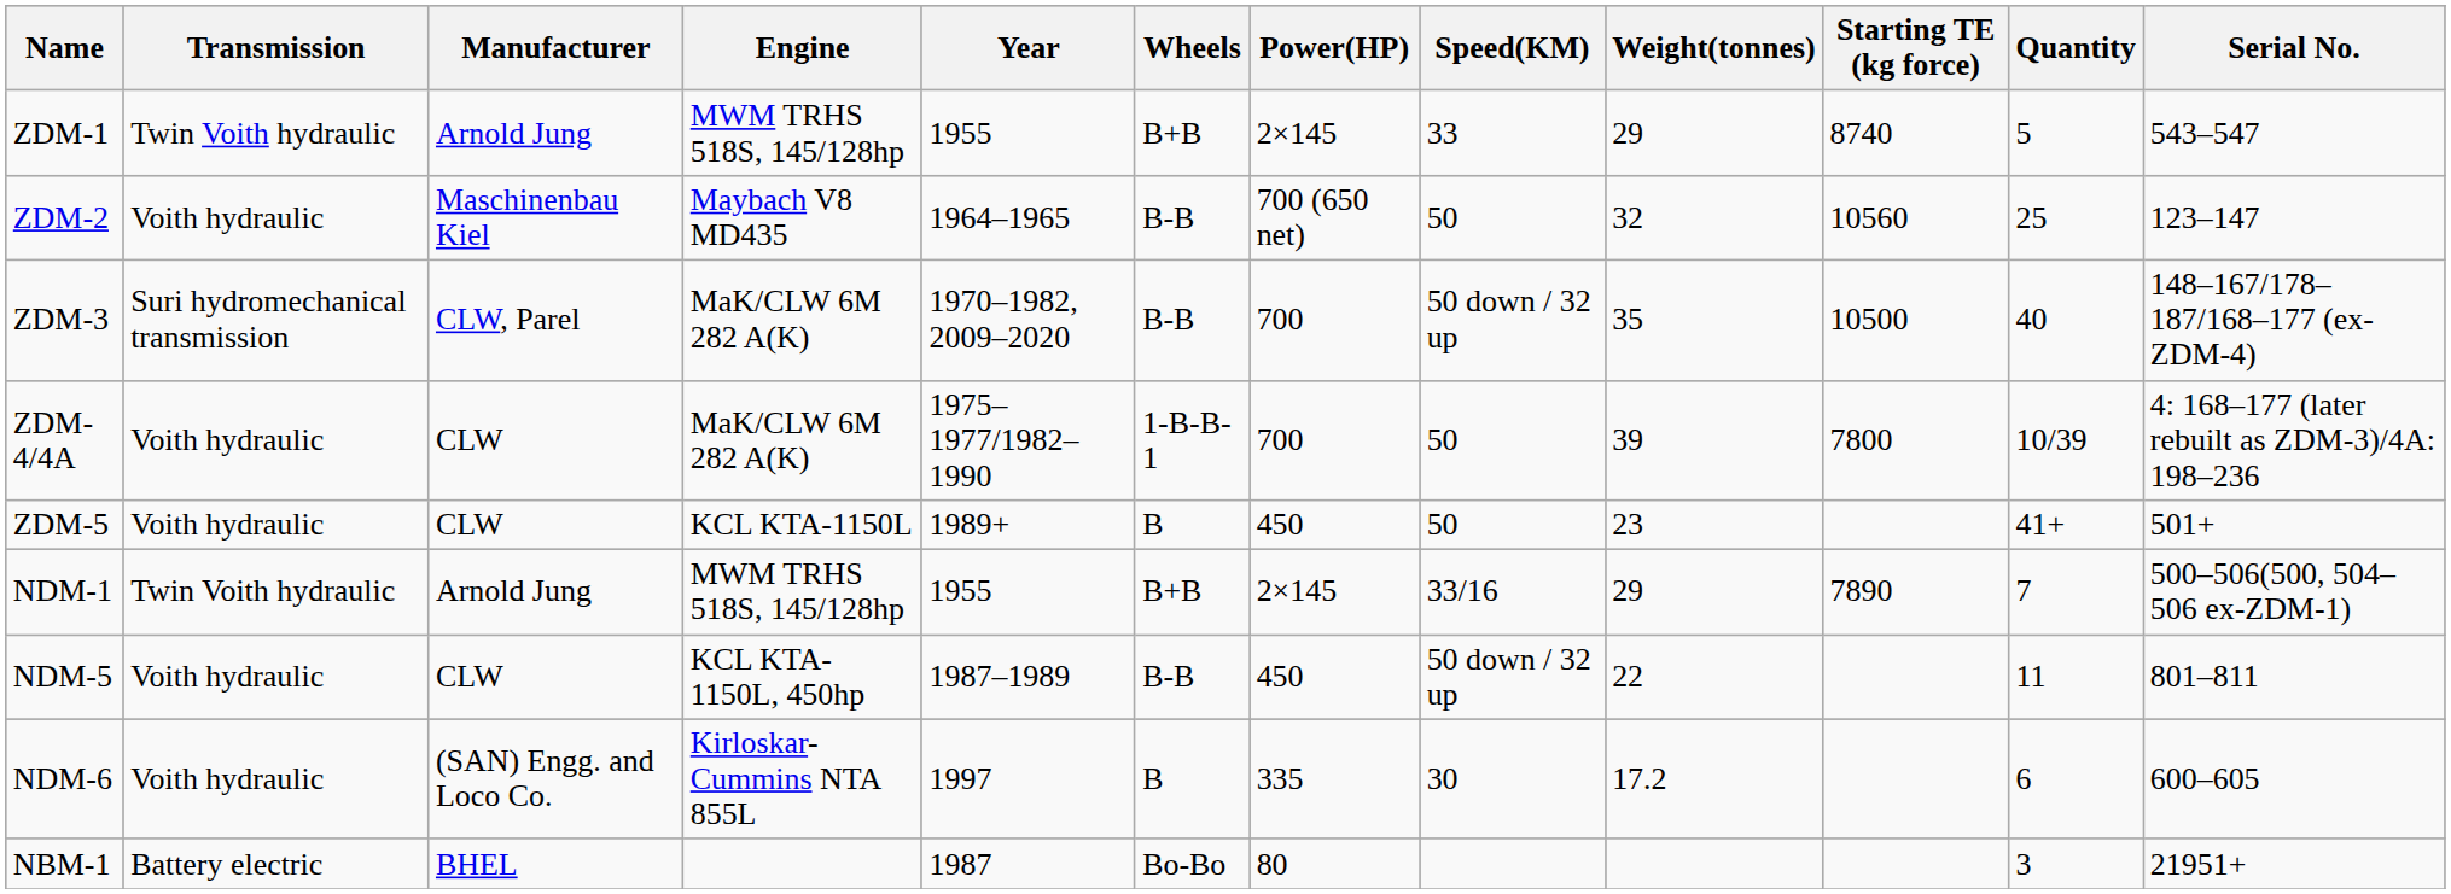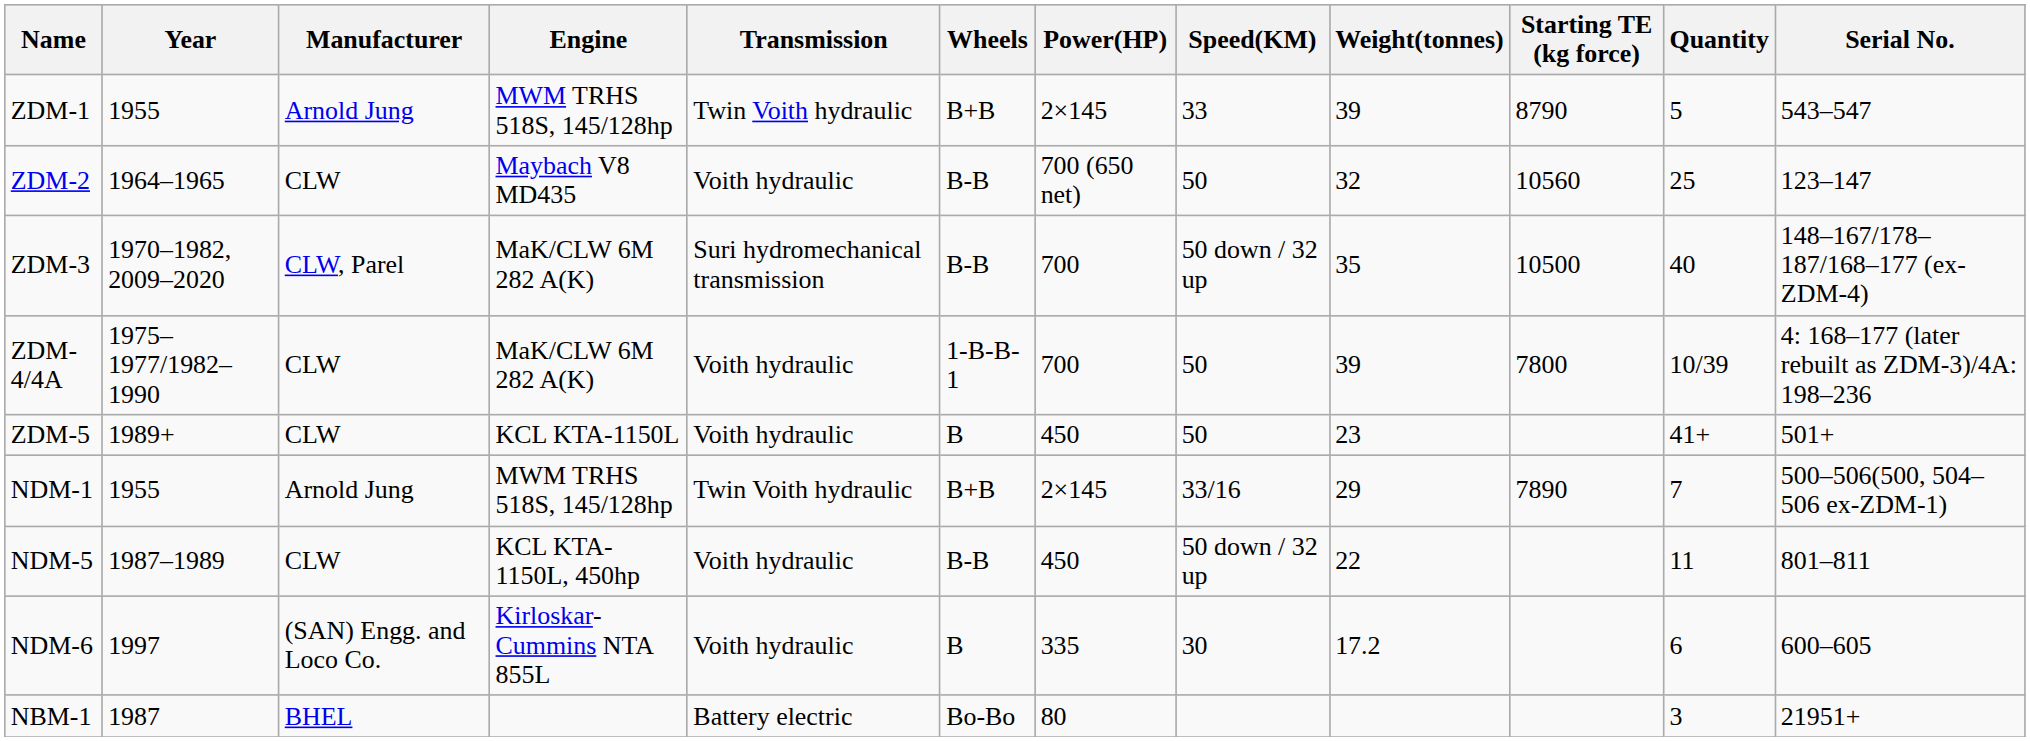columns swapped: Year <-> Transmission
ZDM-1 | Weight(tonnes): 29 -> 39
ZDM-1 | Starting TE (kg force): 8740 -> 8790
ZDM-2 | Manufacturer: Maschinenbau Kiel -> CLW
